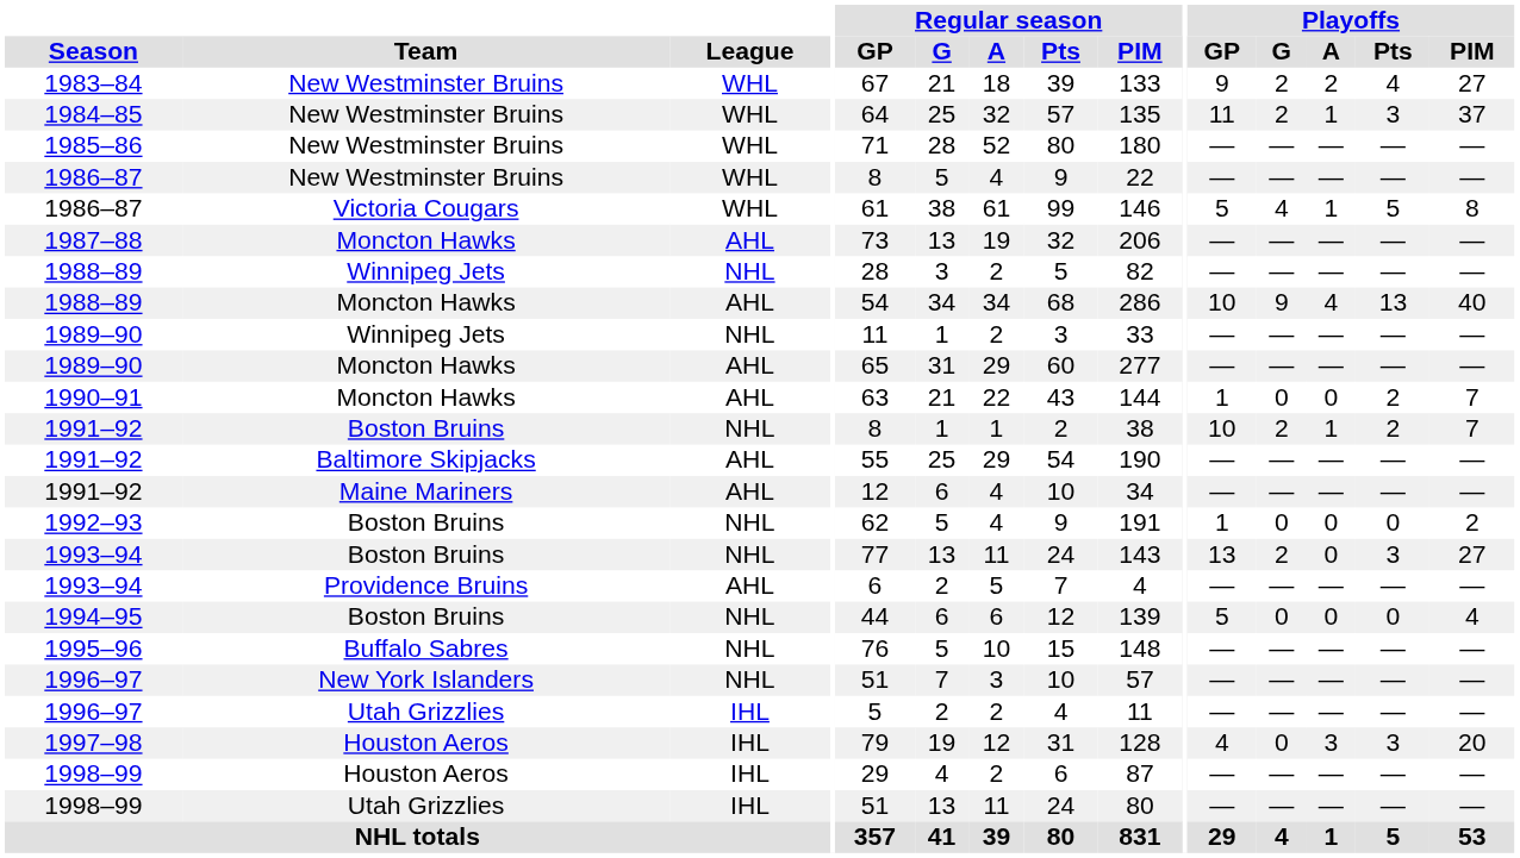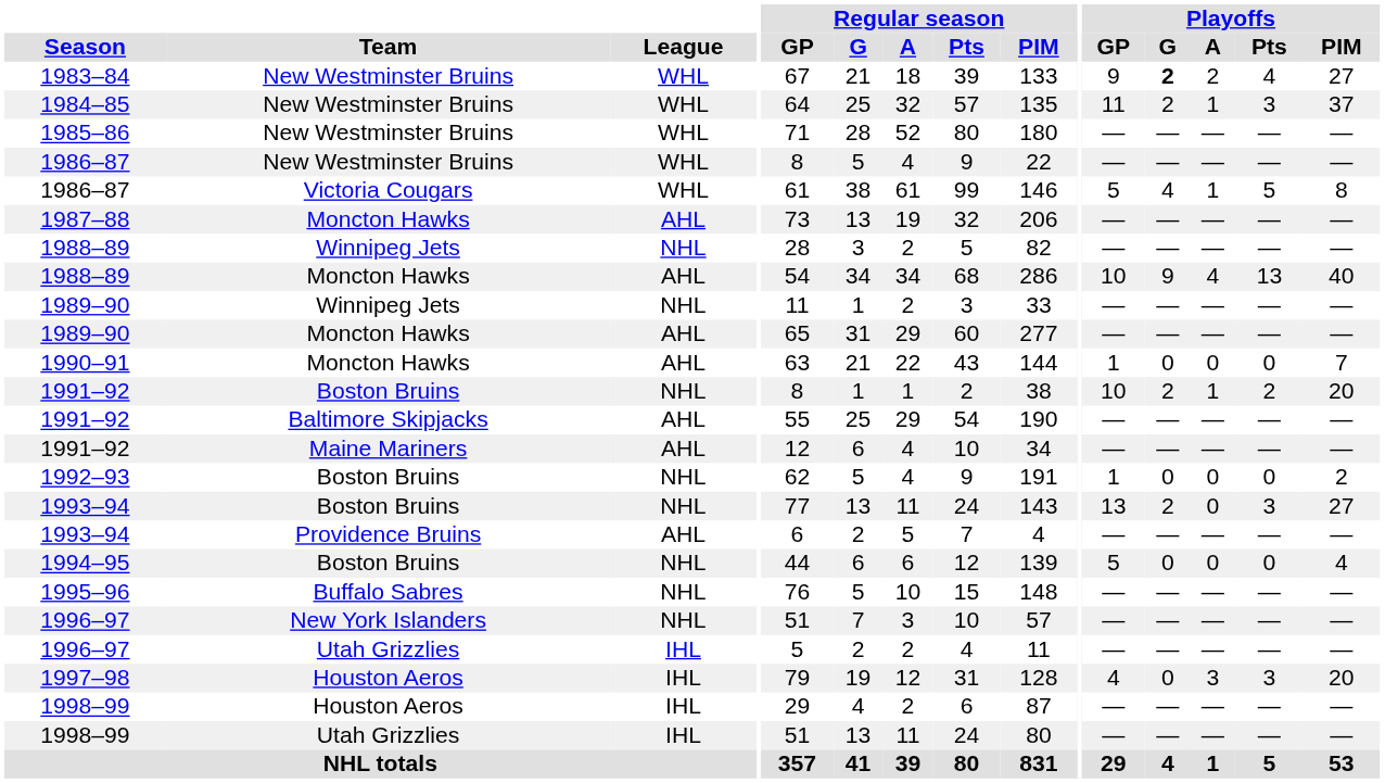1983–84 | Playoffs / G: normal -> bold
1990–91 | Playoffs / Pts: 2 -> 0
1991–92 / Boston Bruins | Playoffs / PIM: 7 -> 20
